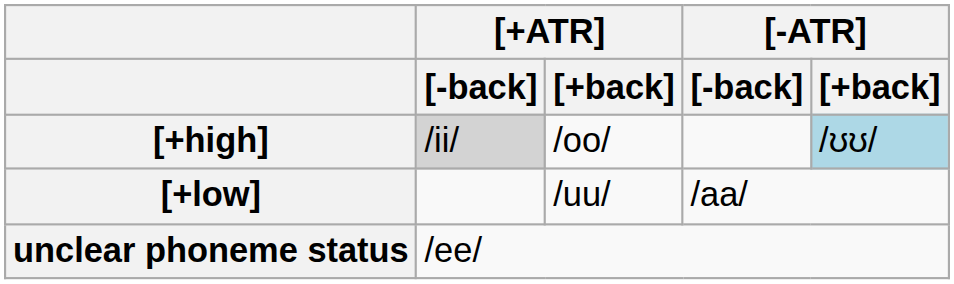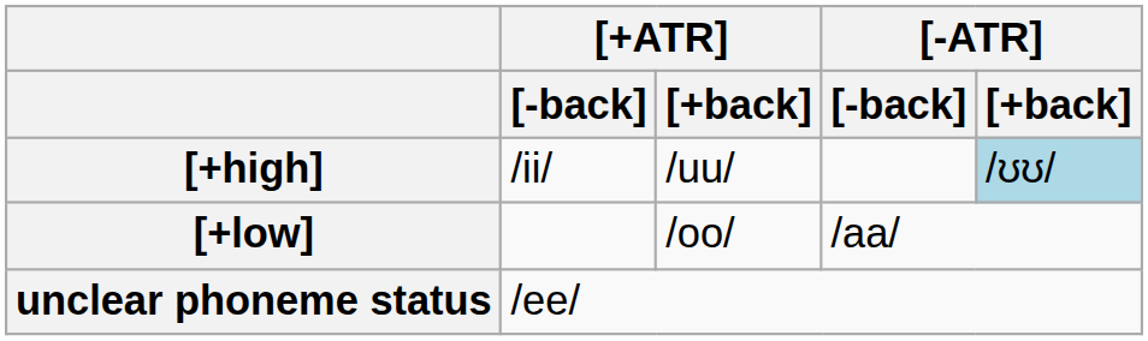[+high] | [+ATR] / [-back]: lightgrey background -> no background
[+high] | [+ATR] / [+back]: /oo/ -> /uu/
[+low] | [+ATR] / [+back]: /uu/ -> /oo/
